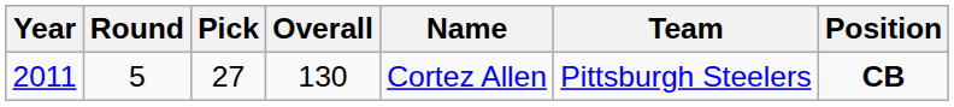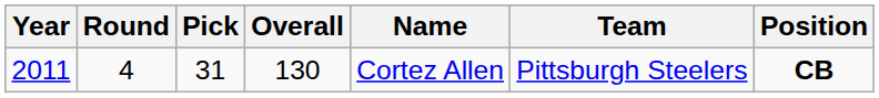2011 | Round: 5 -> 4
2011 | Pick: 27 -> 31
